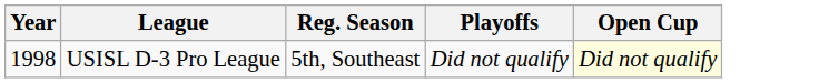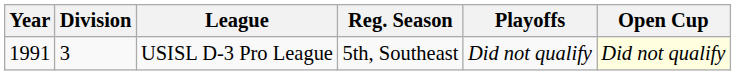+ column: Division | 3
USISL D-3 Pro League | Year: 1998 -> 1991
